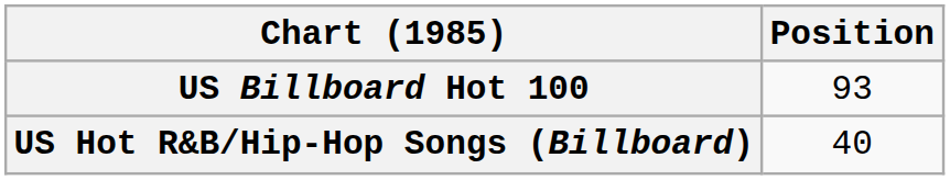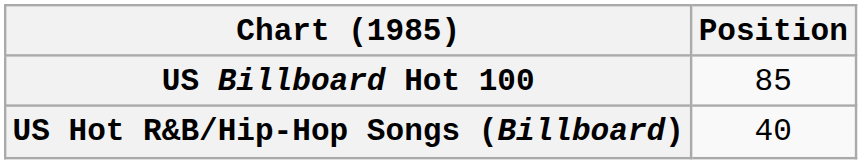US Billboard Hot 100 | Position: 93 -> 85
